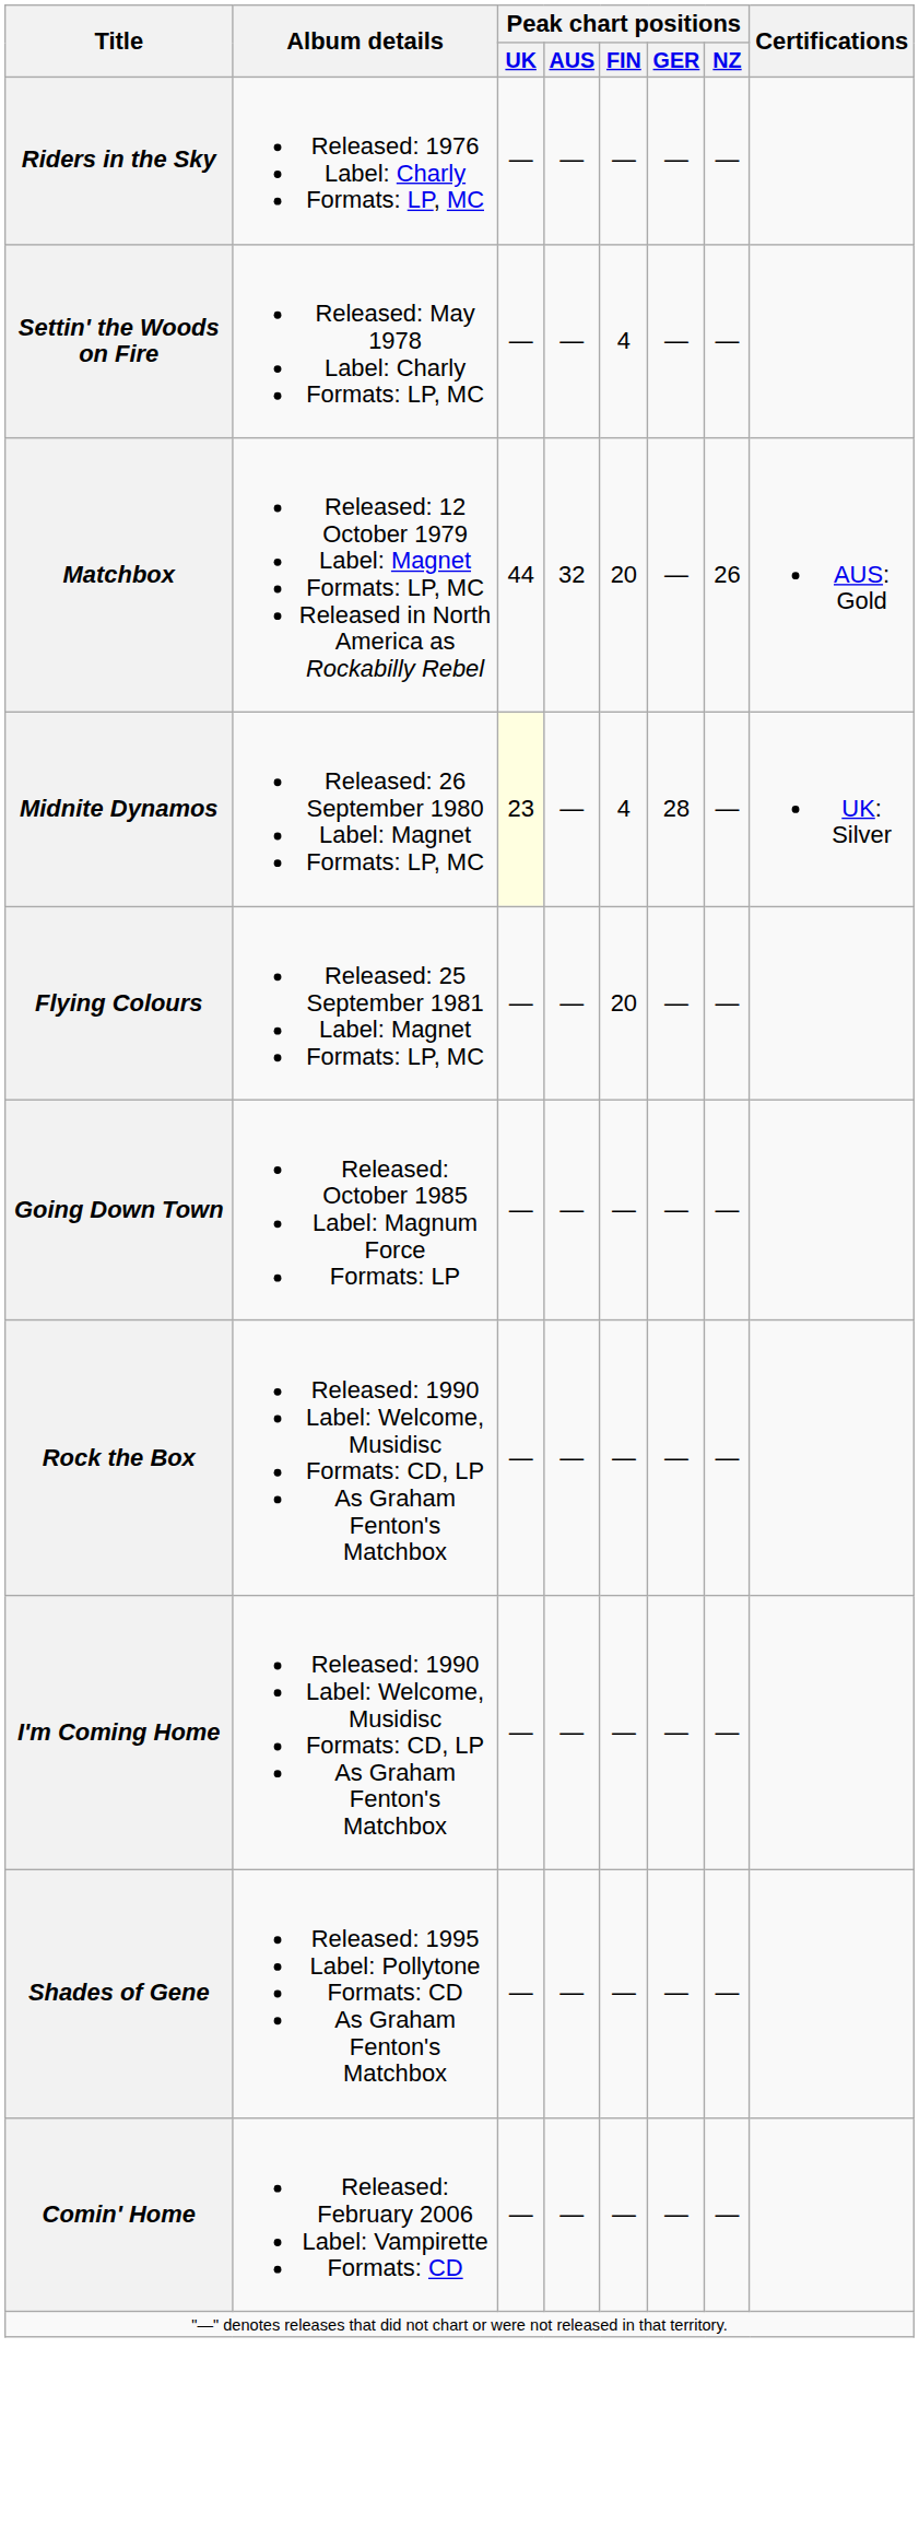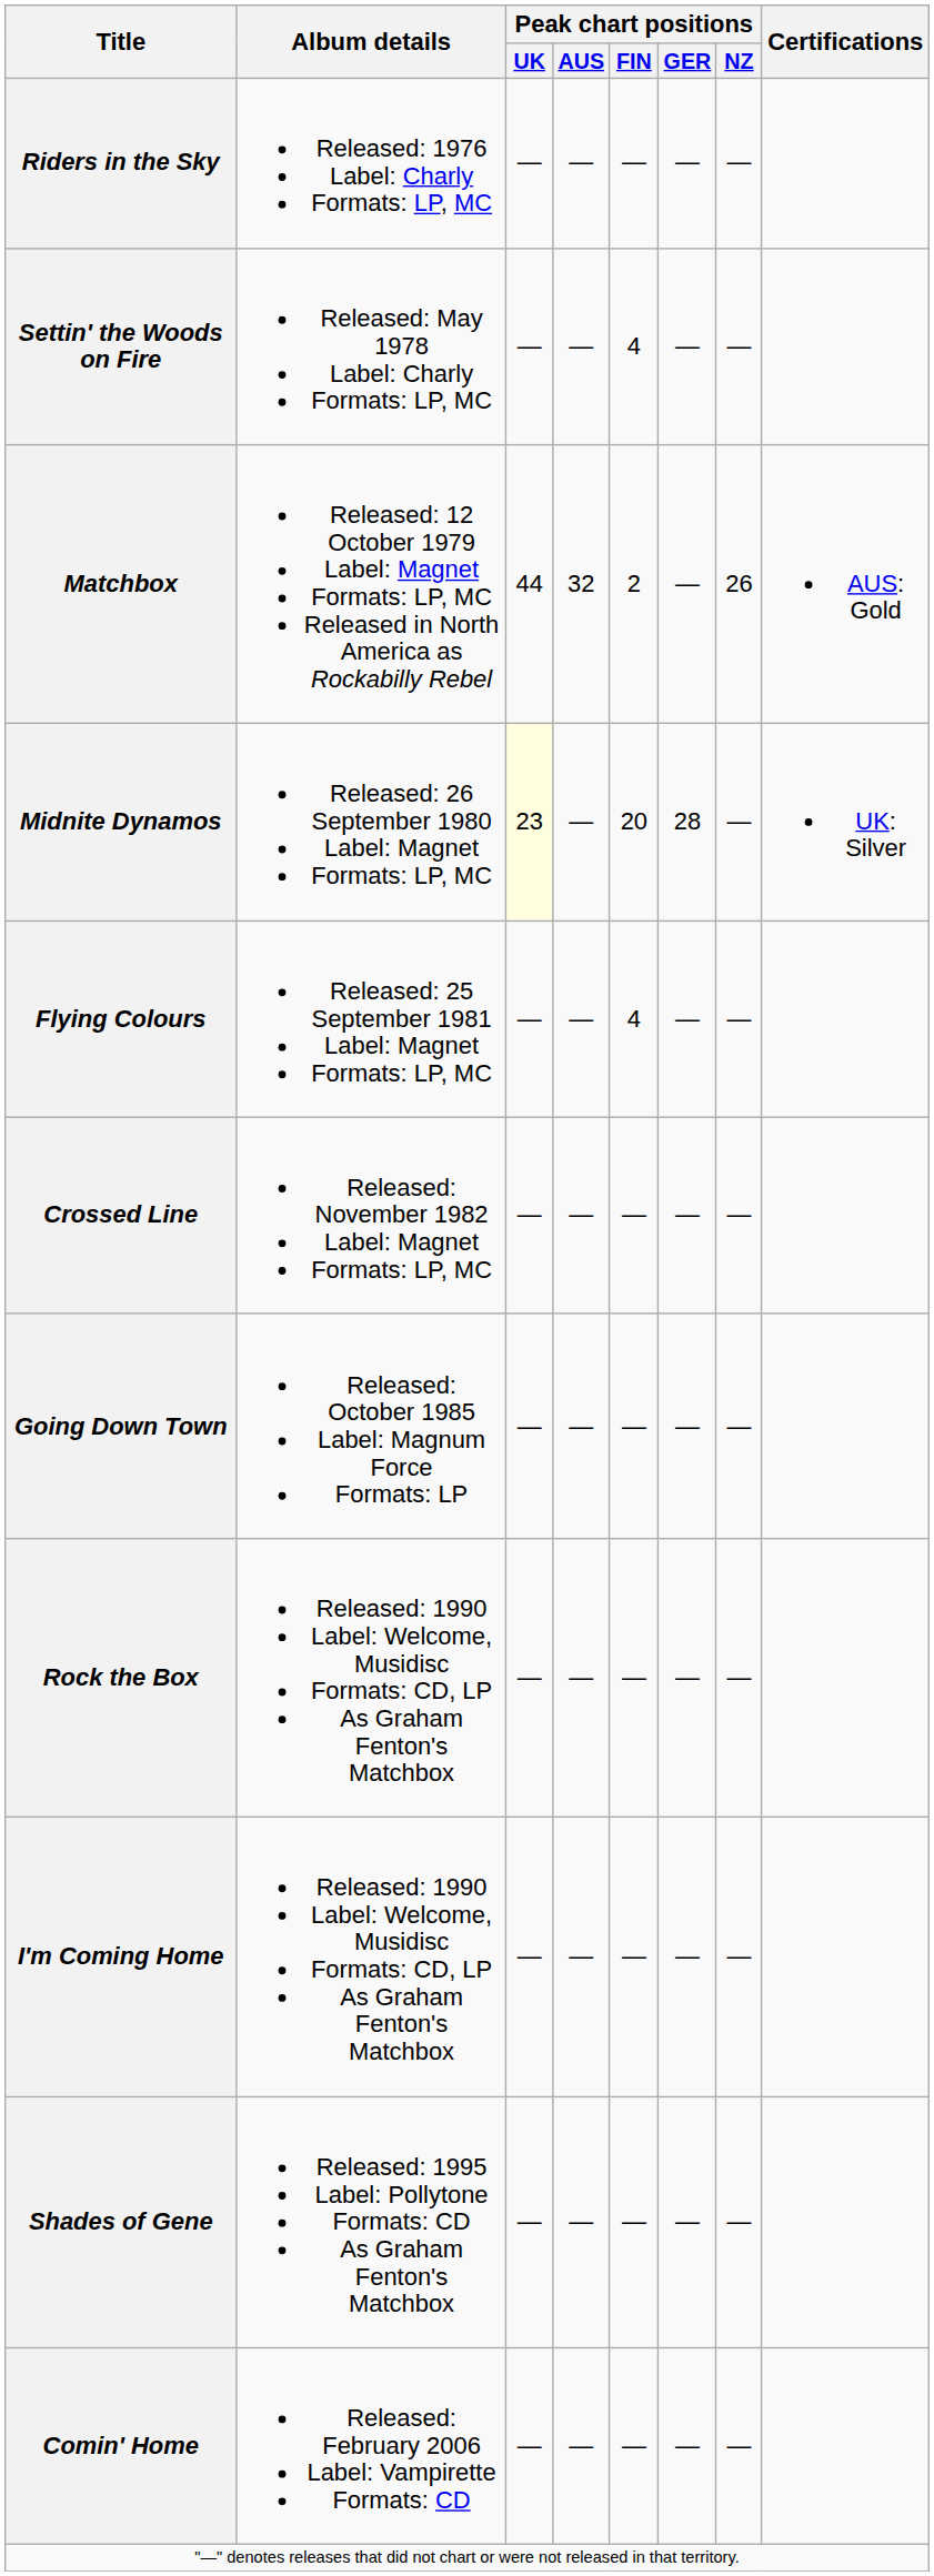Matchbox | Peak chart positions / FIN: 20 -> 2
Midnite Dynamos | Peak chart positions / FIN: 4 -> 20
Flying Colours | Peak chart positions / FIN: 20 -> 4
+ row: Crossed Line | Released: November 1982 Label: Magnet Formats: LP, MC | — | — | — | — | —
